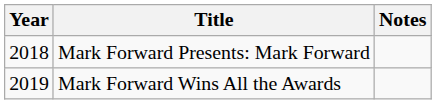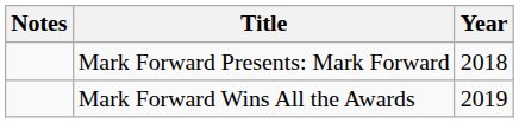columns swapped: Year <-> Notes
